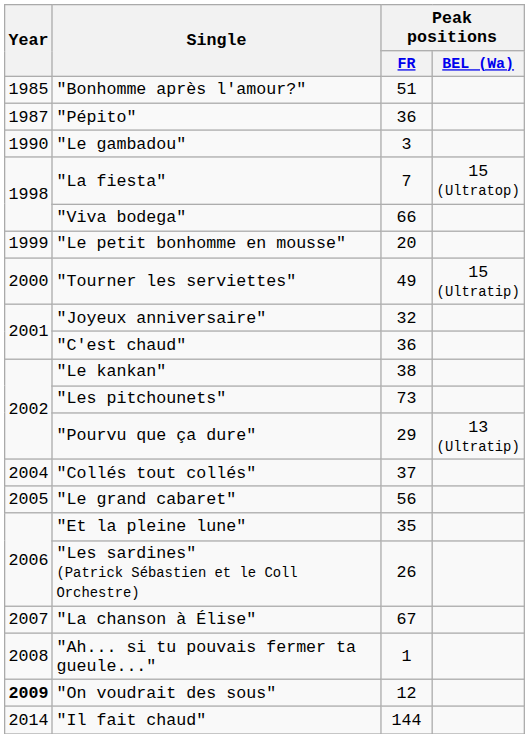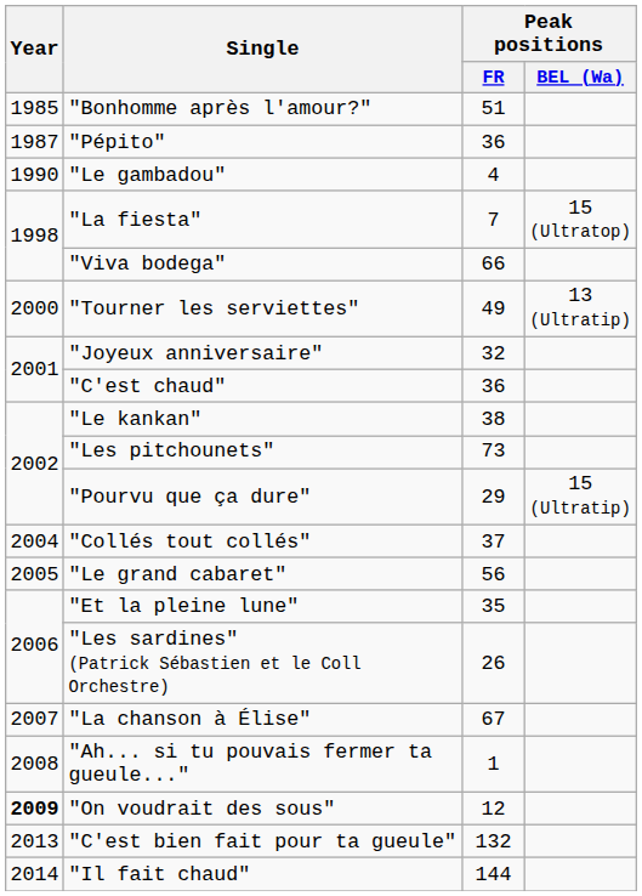"Le gambadou" | Peak positions / FR: 3 -> 4
- row: 1999 | "Le petit bonhomme en mousse" | 20
"Tourner les serviettes" | Peak positions / BEL (Wa): 15 (Ultratip) -> 13 (Ultratip)
"Pourvu que ça dure" | Peak positions / BEL (Wa): 13 (Ultratip) -> 15 (Ultratip)
+ row: 2013 | "C'est bien fait pour ta gueule" | 132
